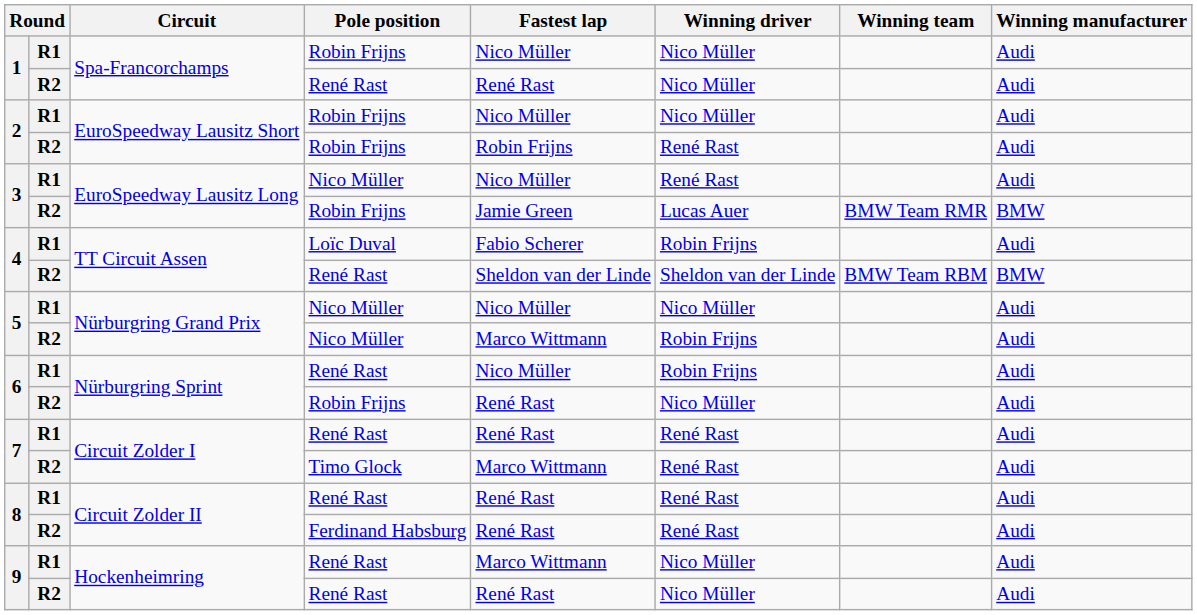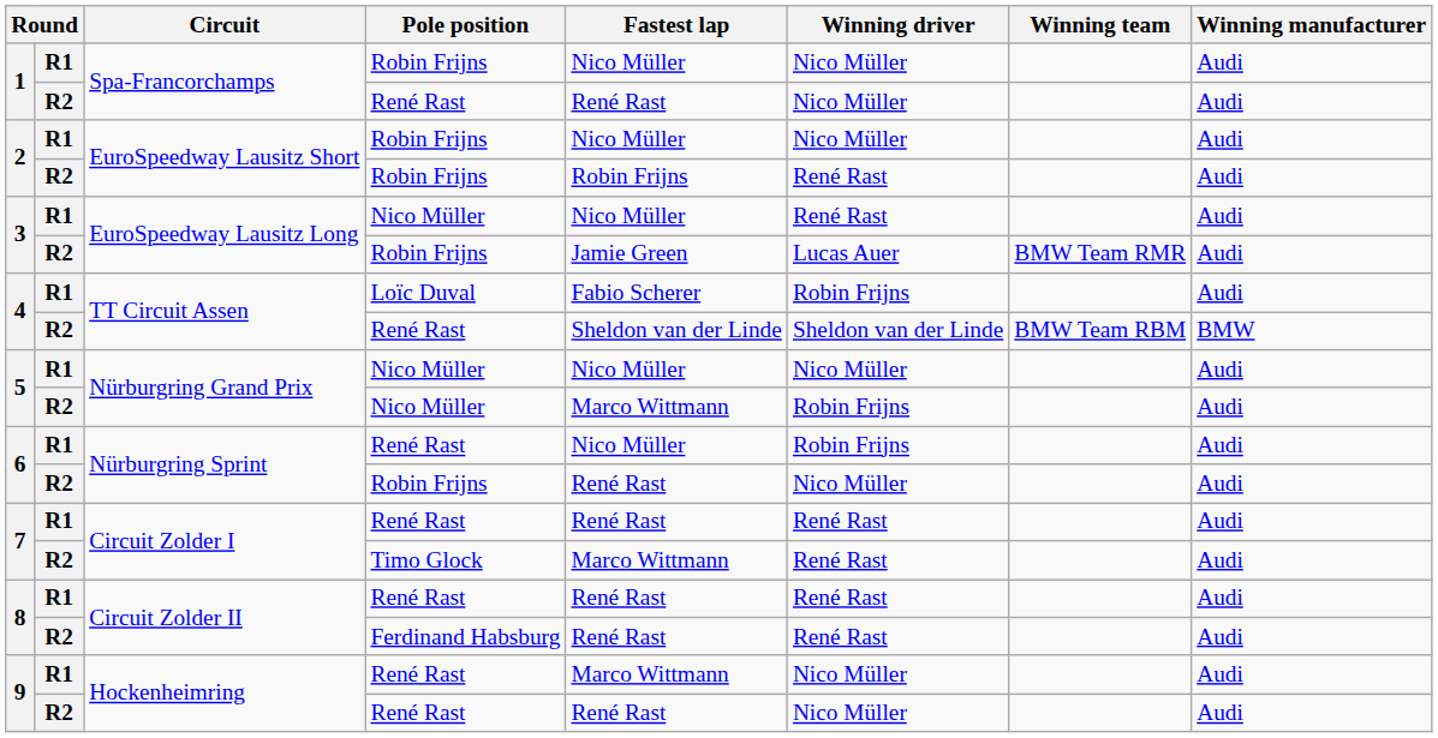3 / R2 | Winning manufacturer: BMW -> Audi
